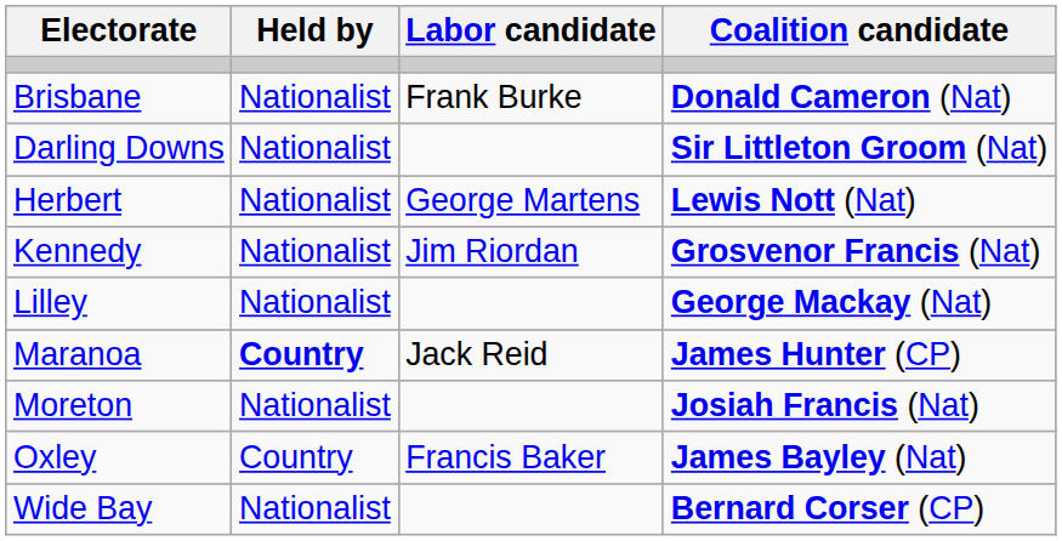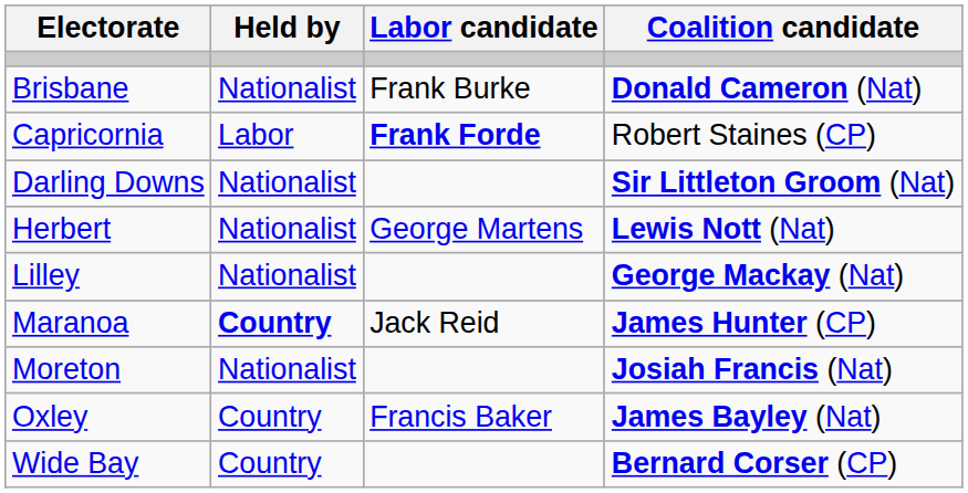+ row: Capricornia | Labor | Frank Forde | Robert Staines (CP)
- row: Kennedy | Nationalist | Jim Riordan | Grosvenor Francis (Nat)
Wide Bay | Held by: Nationalist -> Country
